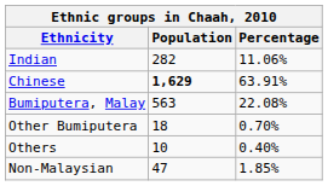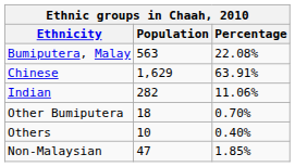rows swapped: Bumiputera, Malay <-> Indian
Chinese | Population: bold -> normal
